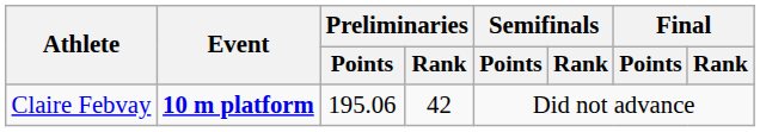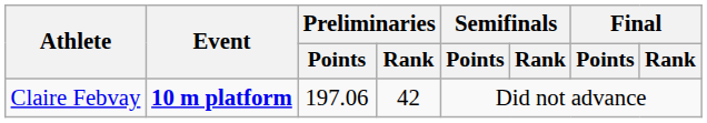Claire Febvay | Preliminaries / Points: 195.06 -> 197.06
